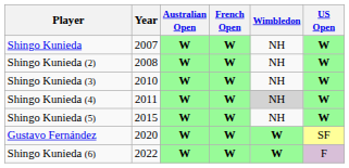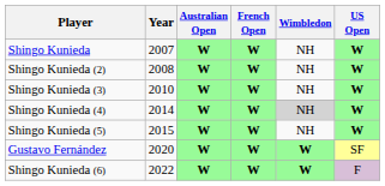Shingo Kunieda (4) | Year: 2011 -> 2014
